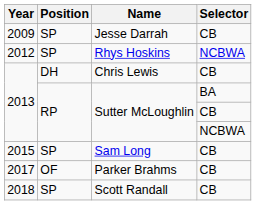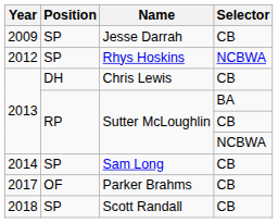Sam Long | Year: 2015 -> 2014
